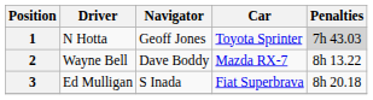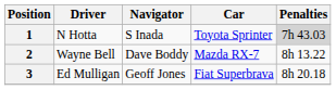1 | Navigator: Geoff Jones -> S Inada
3 | Navigator: S Inada -> Geoff Jones
